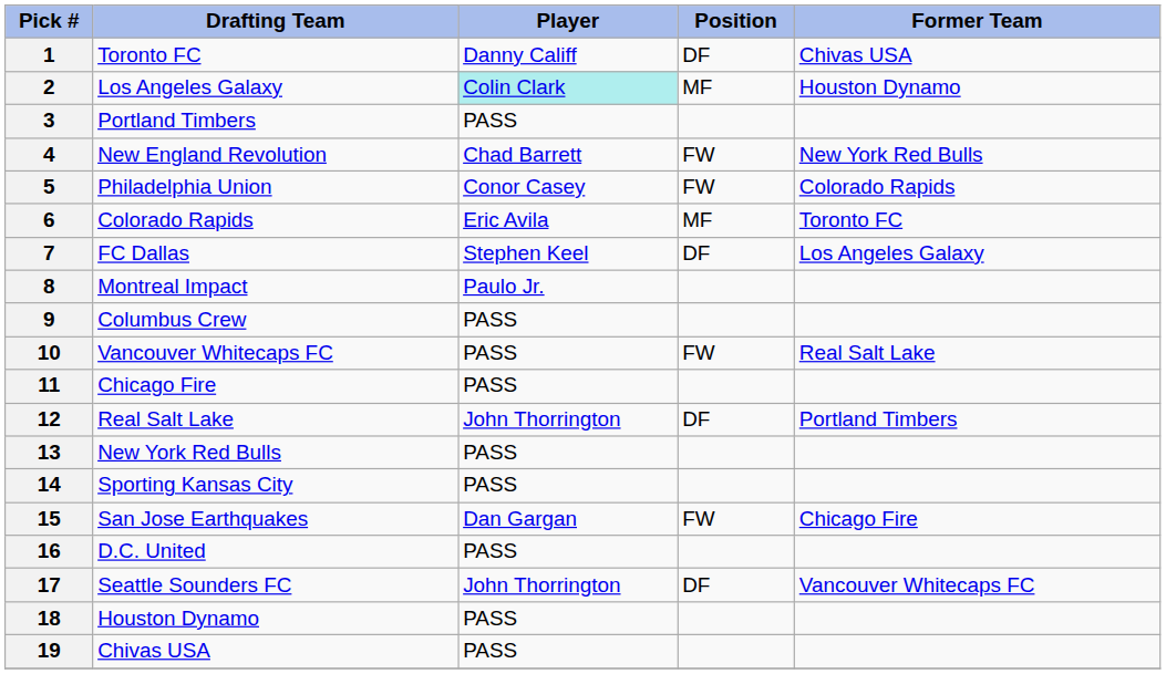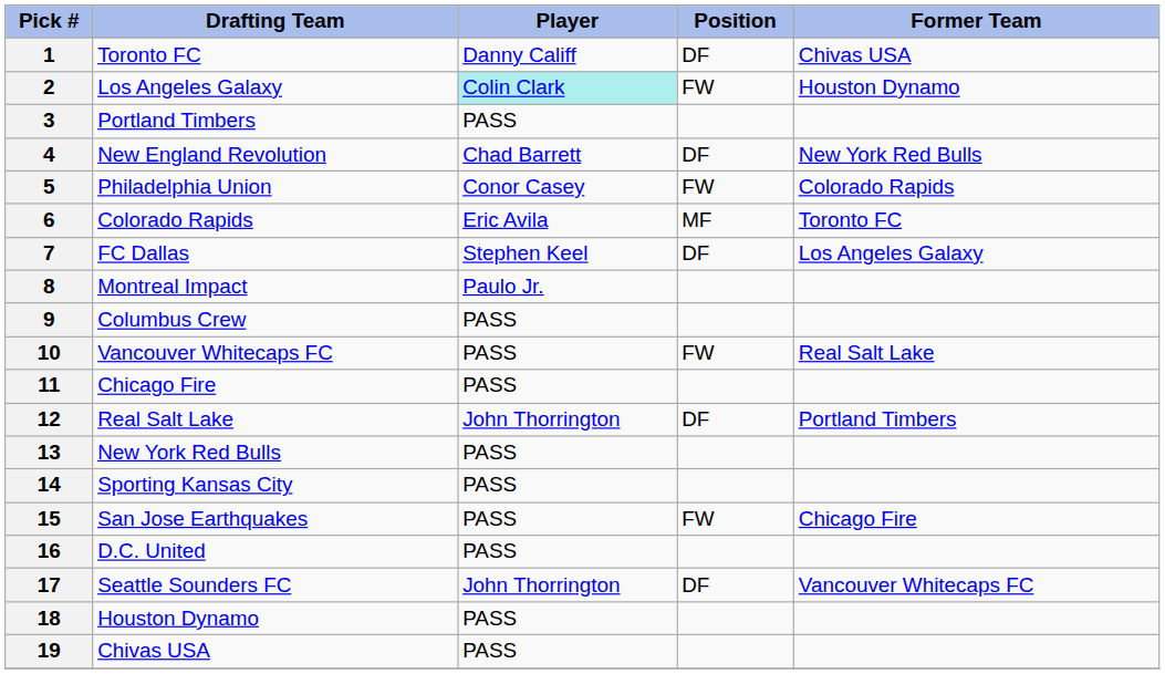2 | Position: MF -> FW
4 | Position: FW -> DF
15 | Player: Dan Gargan -> PASS
